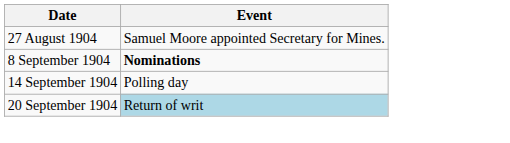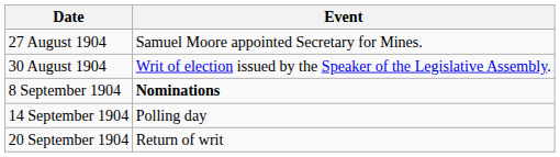+ row: 30 August 1904 | Writ of election issued by the Speaker of the Legislative Assembly.
20 September 1904 | Event: lightblue background -> no background
